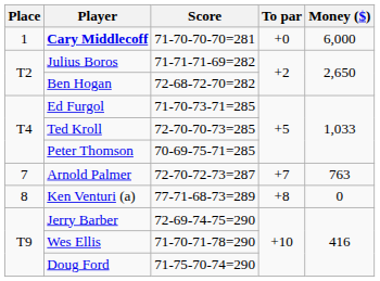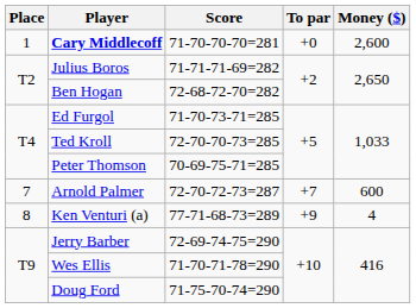Cary Middlecoff | Money ($): 6,000 -> 2,600
Arnold Palmer | Money ($): 763 -> 600
Ken Venturi (a) | To par: +8 -> +9
Ken Venturi (a) | Money ($): 0 -> 4
